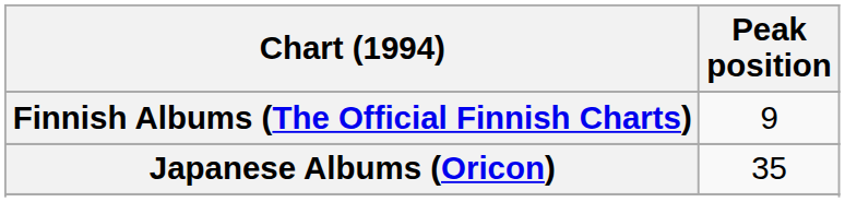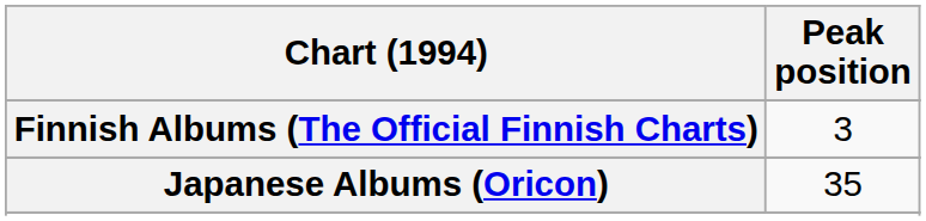Finnish Albums (The Official Finnish Charts) | Peak position: 9 -> 3
